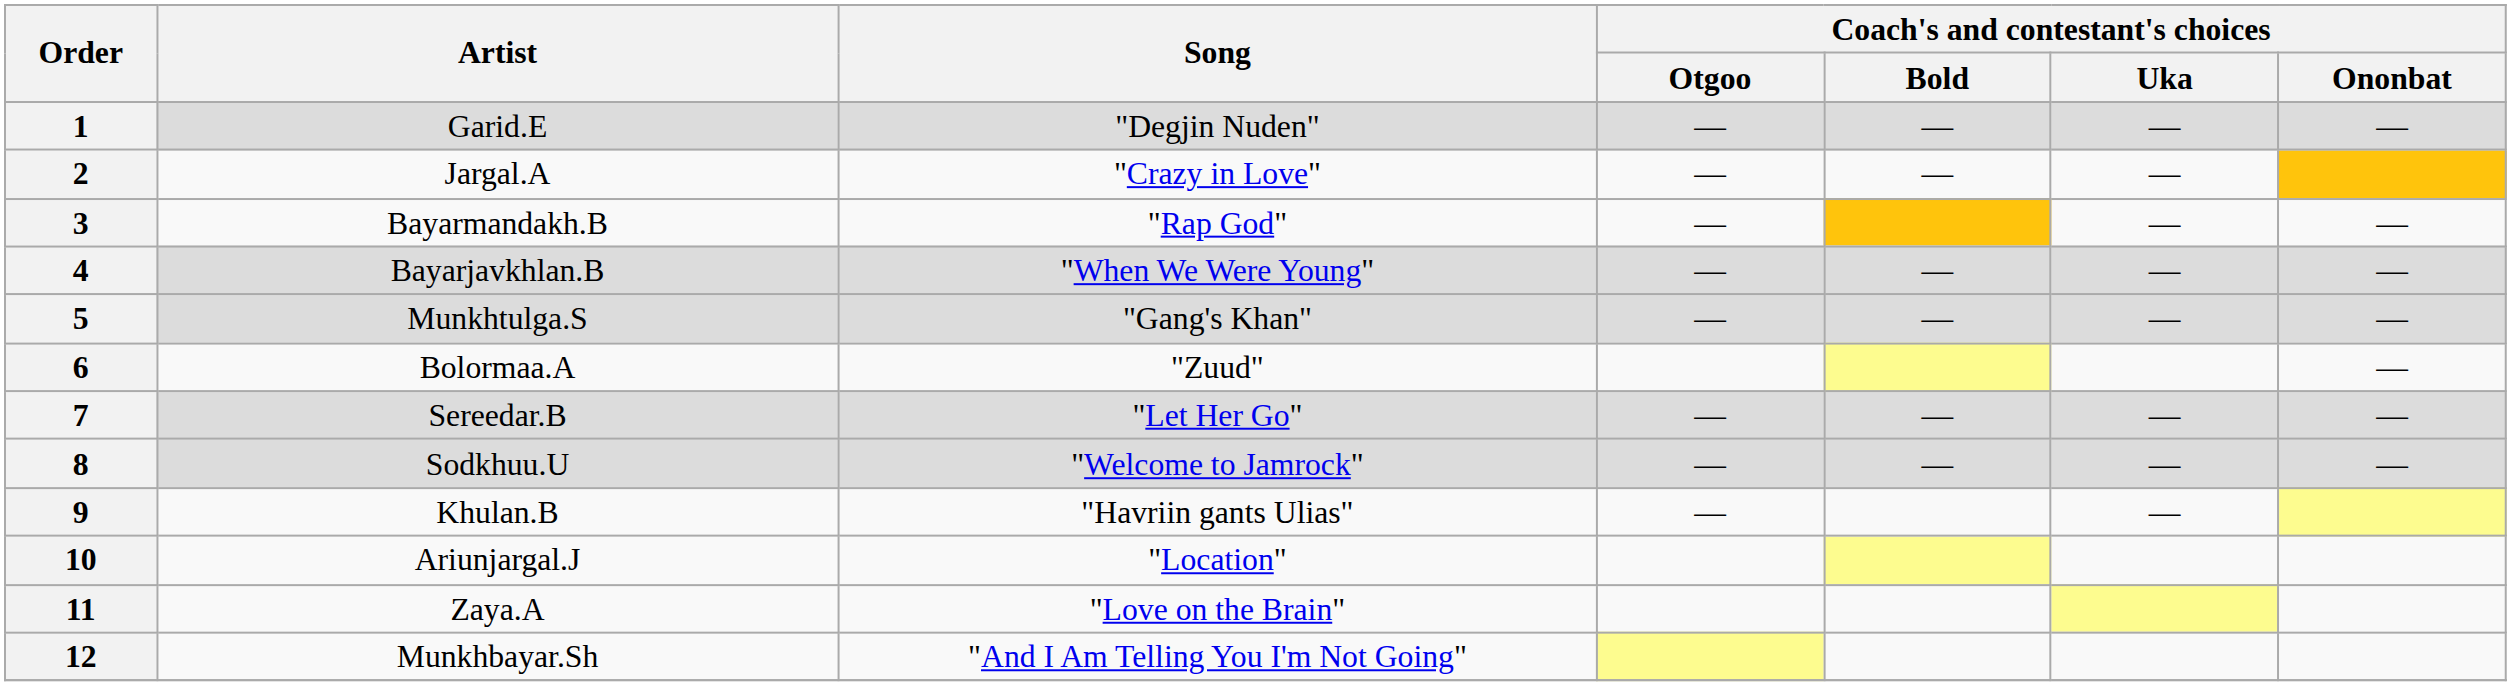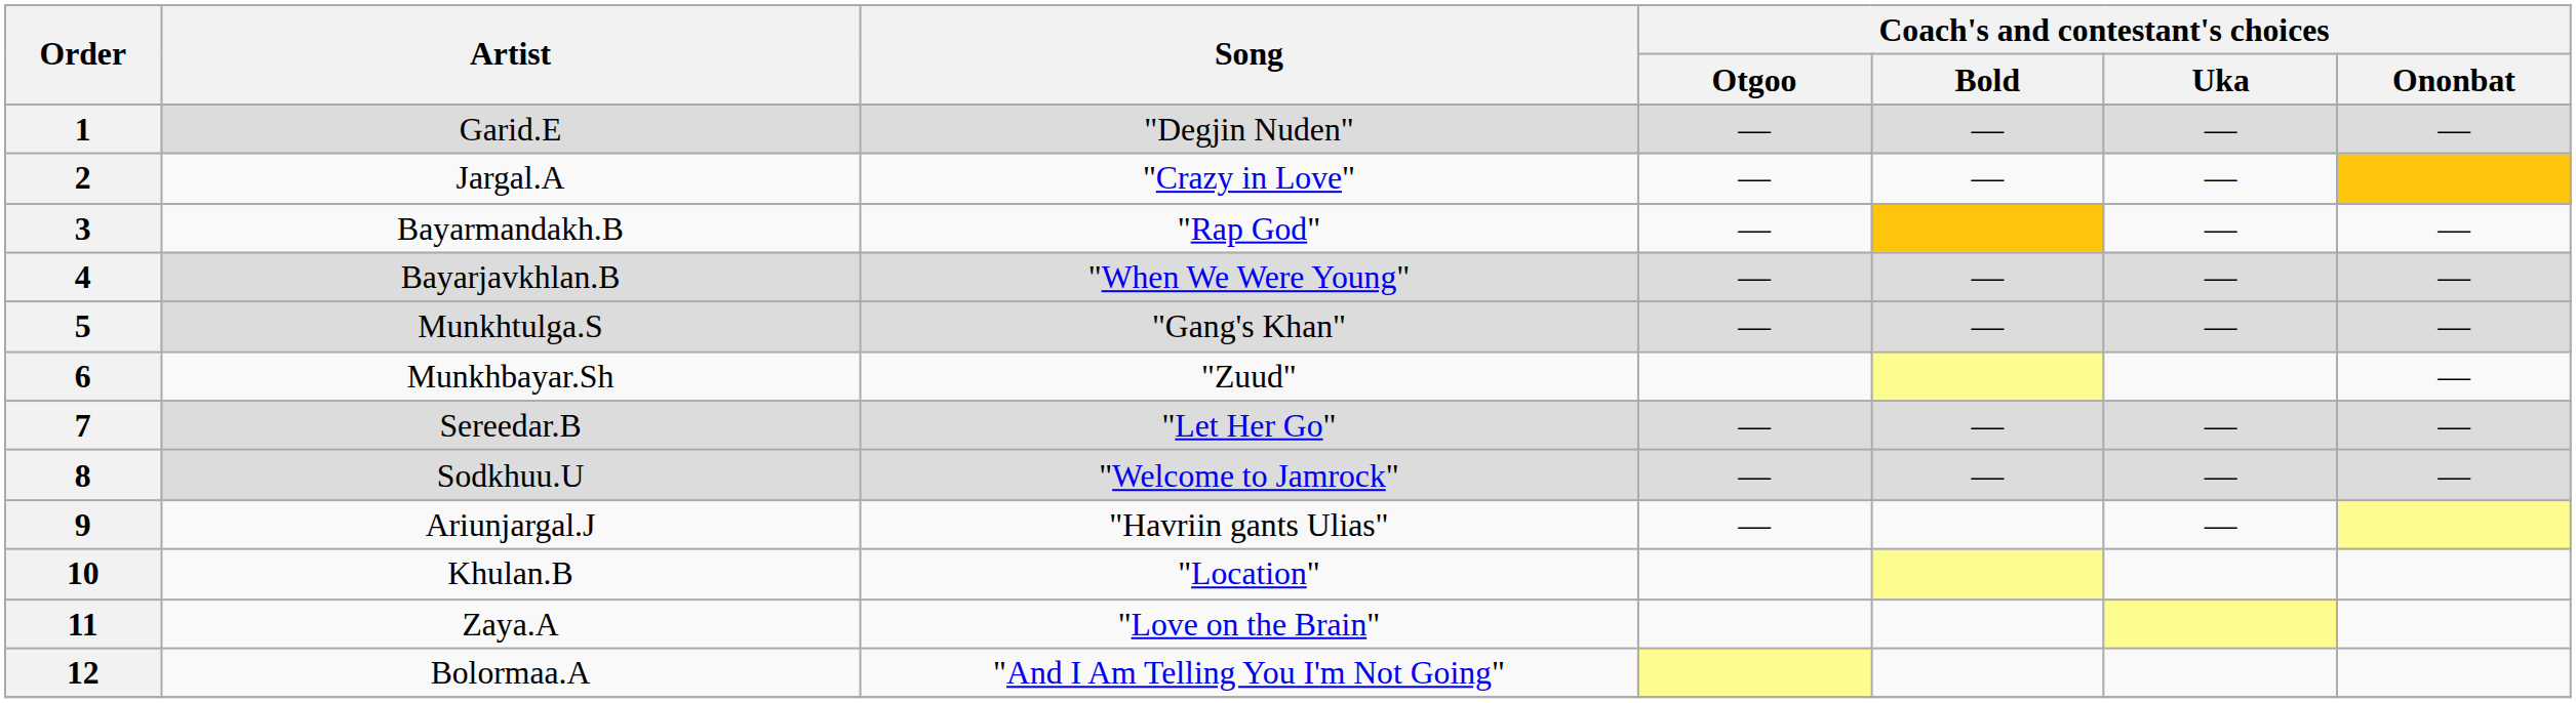6 | Artist: Bolormaa.A -> Munkhbayar.Sh
9 | Artist: Khulan.B -> Ariunjargal.J
10 | Artist: Ariunjargal.J -> Khulan.B
12 | Artist: Munkhbayar.Sh -> Bolormaa.A
